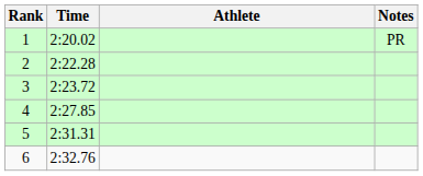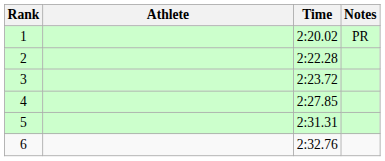columns swapped: Athlete <-> Time
